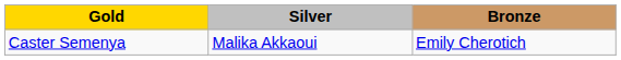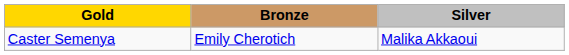columns swapped: Silver <-> Bronze
